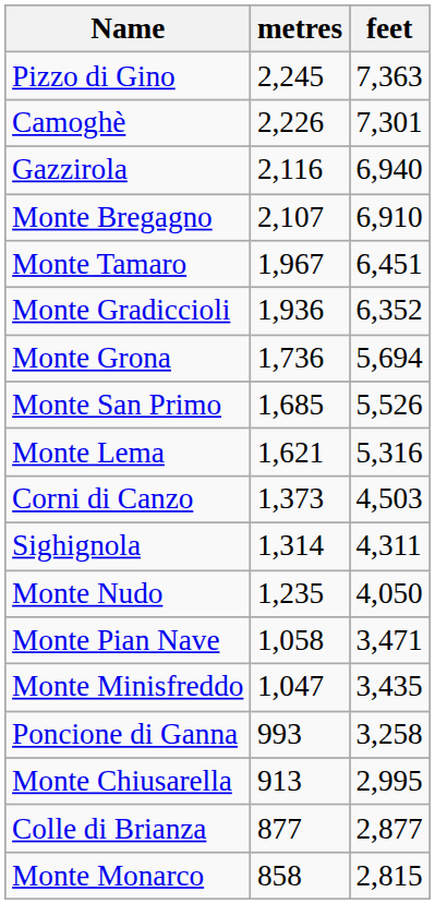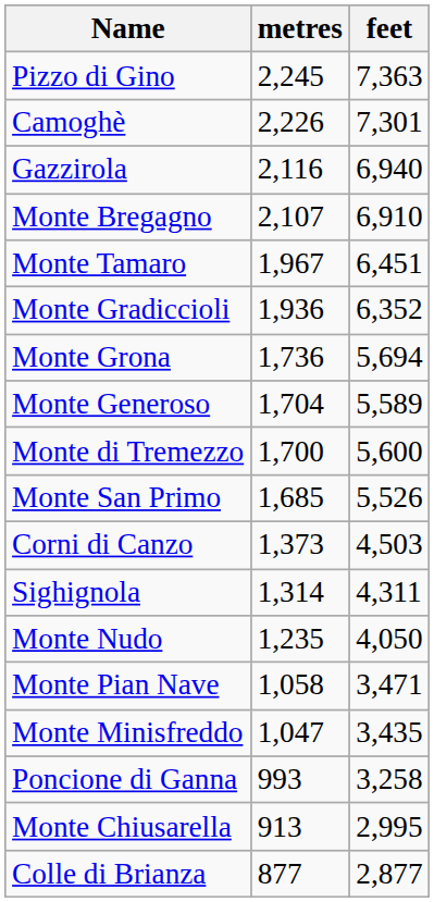+ row: Monte Generoso | 1,704 | 5,589
+ row: Monte di Tremezzo | 1,700 | 5,600
- row: Monte Lema | 1,621 | 5,316
- row: Monte Monarco | 858 | 2,815
